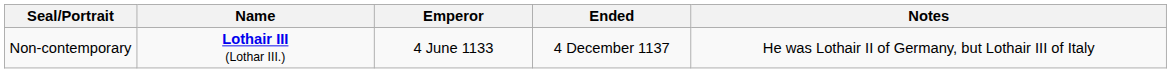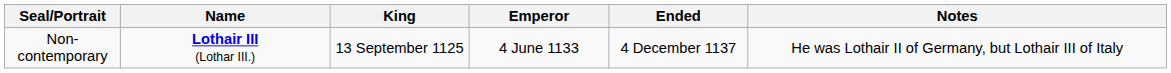+ column: King | 13 September 1125
